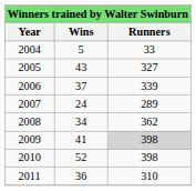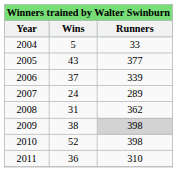2005 | Runners: 327 -> 377
2008 | Wins: 34 -> 31
2009 | Wins: 41 -> 38
